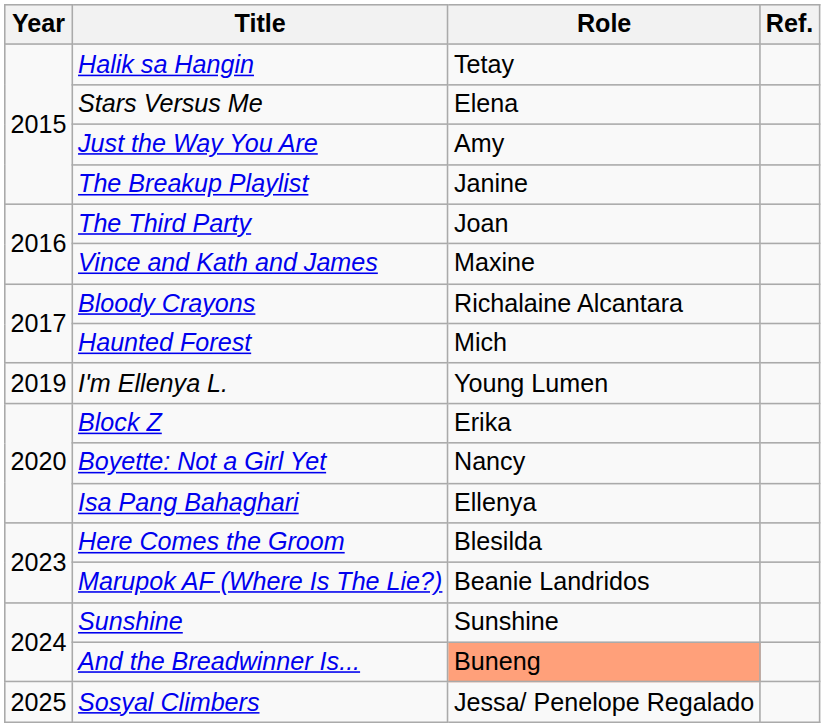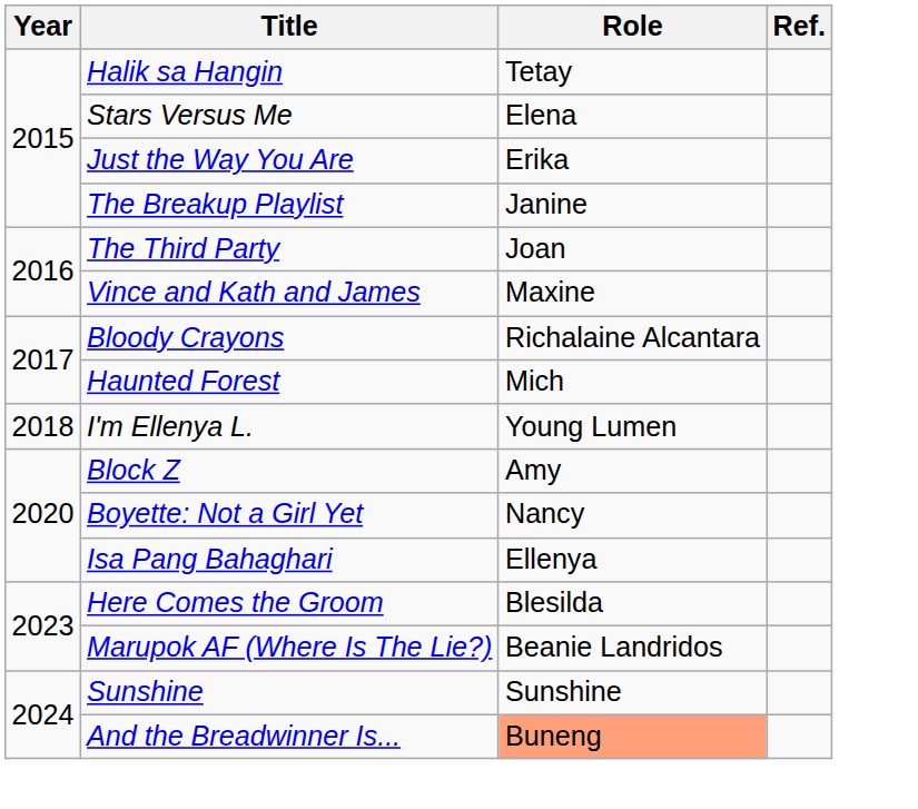Just the Way You Are | Role: Amy -> Erika
I'm Ellenya L. | Year: 2019 -> 2018
Block Z | Role: Erika -> Amy
- row: 2025 | Sosyal Climbers | Jessa/ Penelope Regalado
